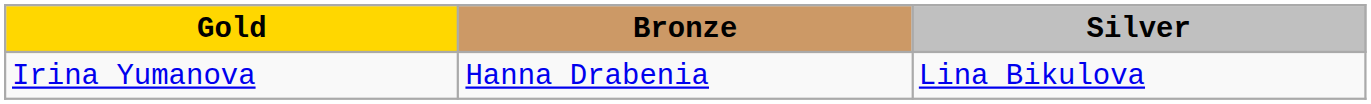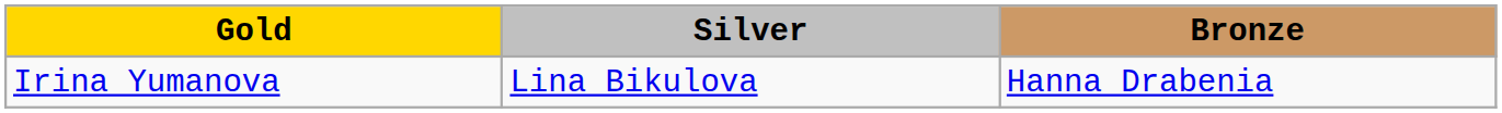columns swapped: Silver <-> Bronze
